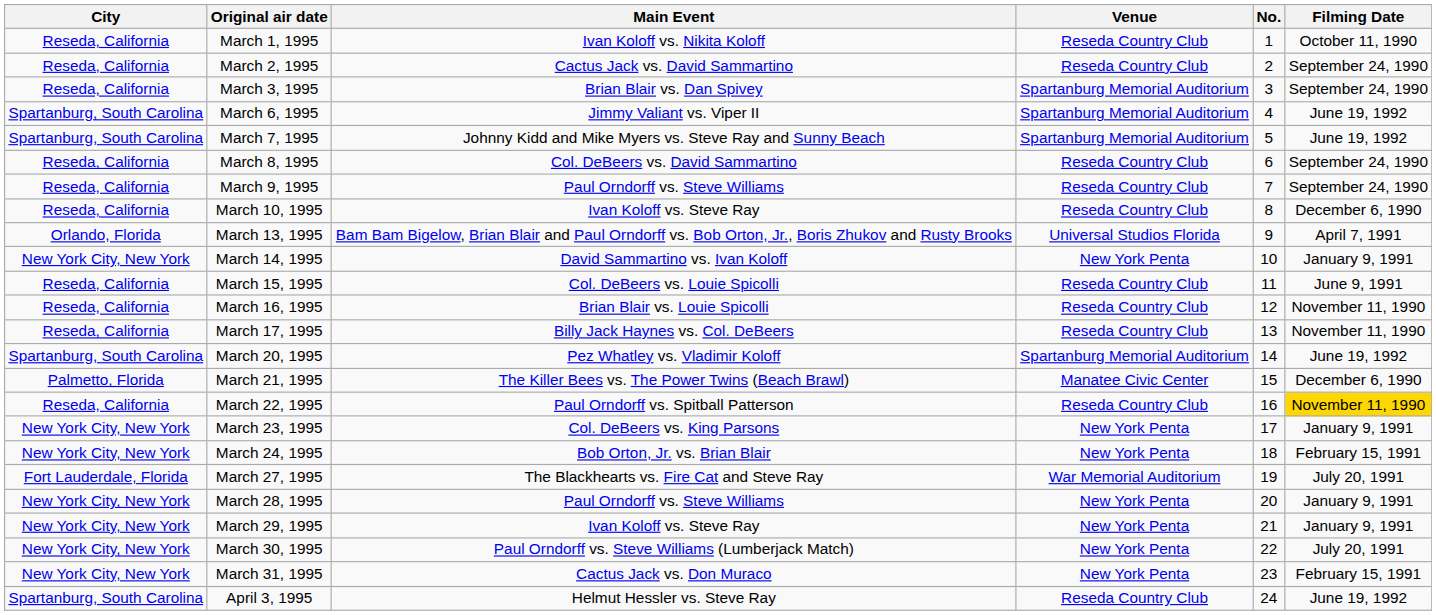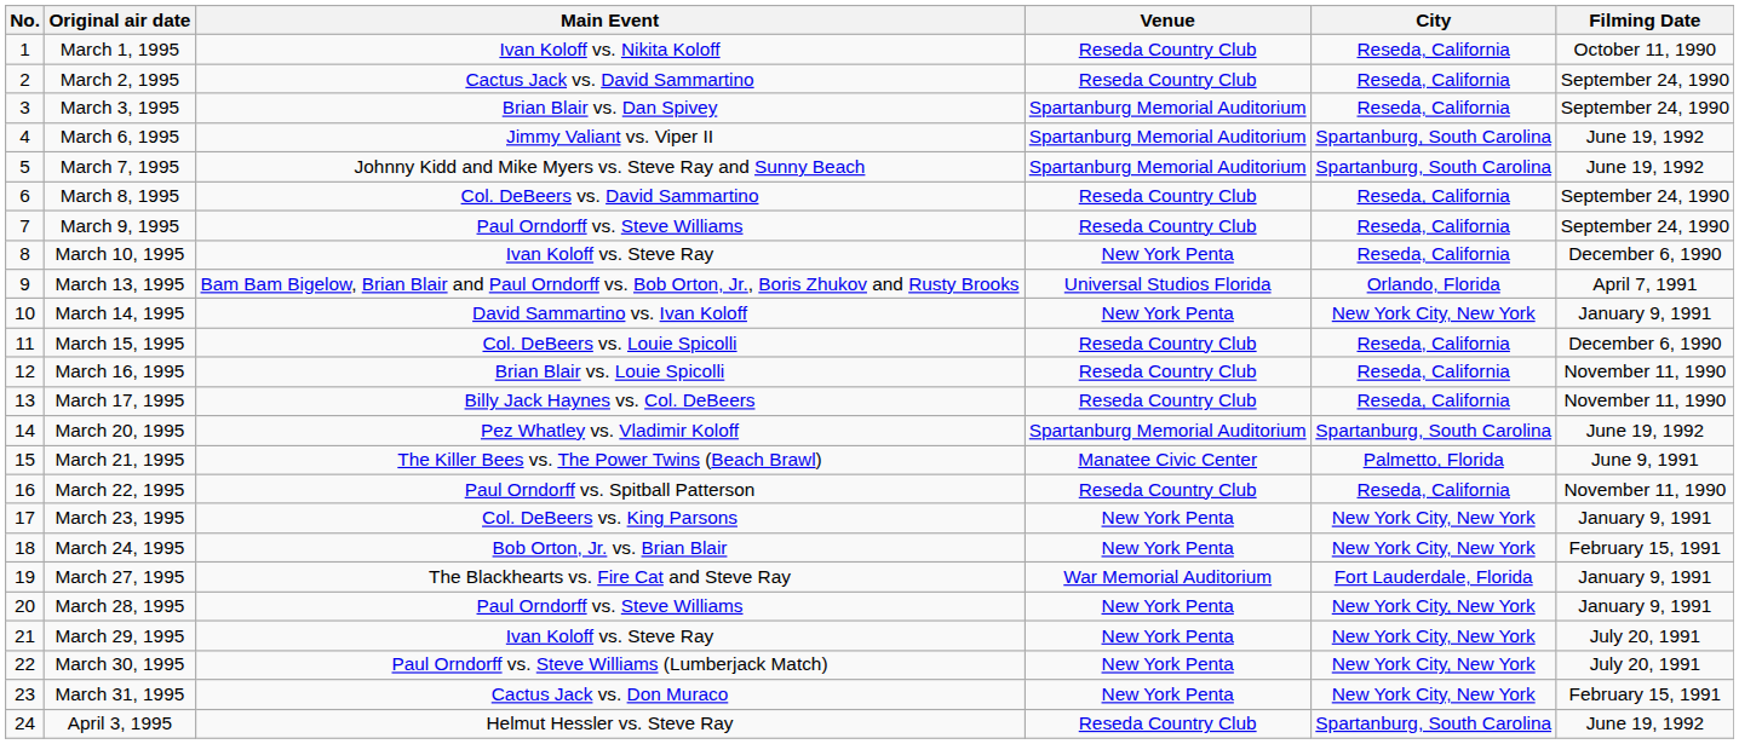columns swapped: No. <-> City
March 10, 1995 | Venue: Reseda Country Club -> New York Penta
March 15, 1995 | Filming Date: June 9, 1991 -> December 6, 1990
March 21, 1995 | Filming Date: December 6, 1990 -> June 9, 1991
March 22, 1995 | Filming Date: gold background -> no background
March 27, 1995 | Filming Date: July 20, 1991 -> January 9, 1991
March 29, 1995 | Filming Date: January 9, 1991 -> July 20, 1991
